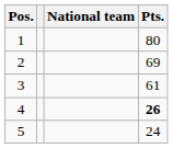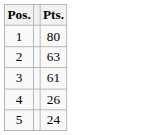- column: National team
2 | Pts.: 69 -> 63
4 | Pts.: bold -> normal
